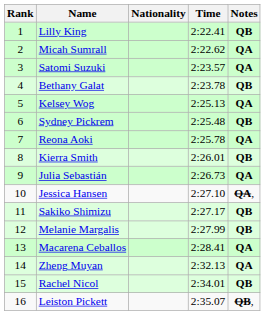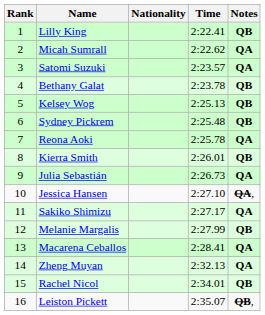Kelsey Wog | Notes: QA -> QB
Sakiko Shimizu | Notes: QB -> QA
